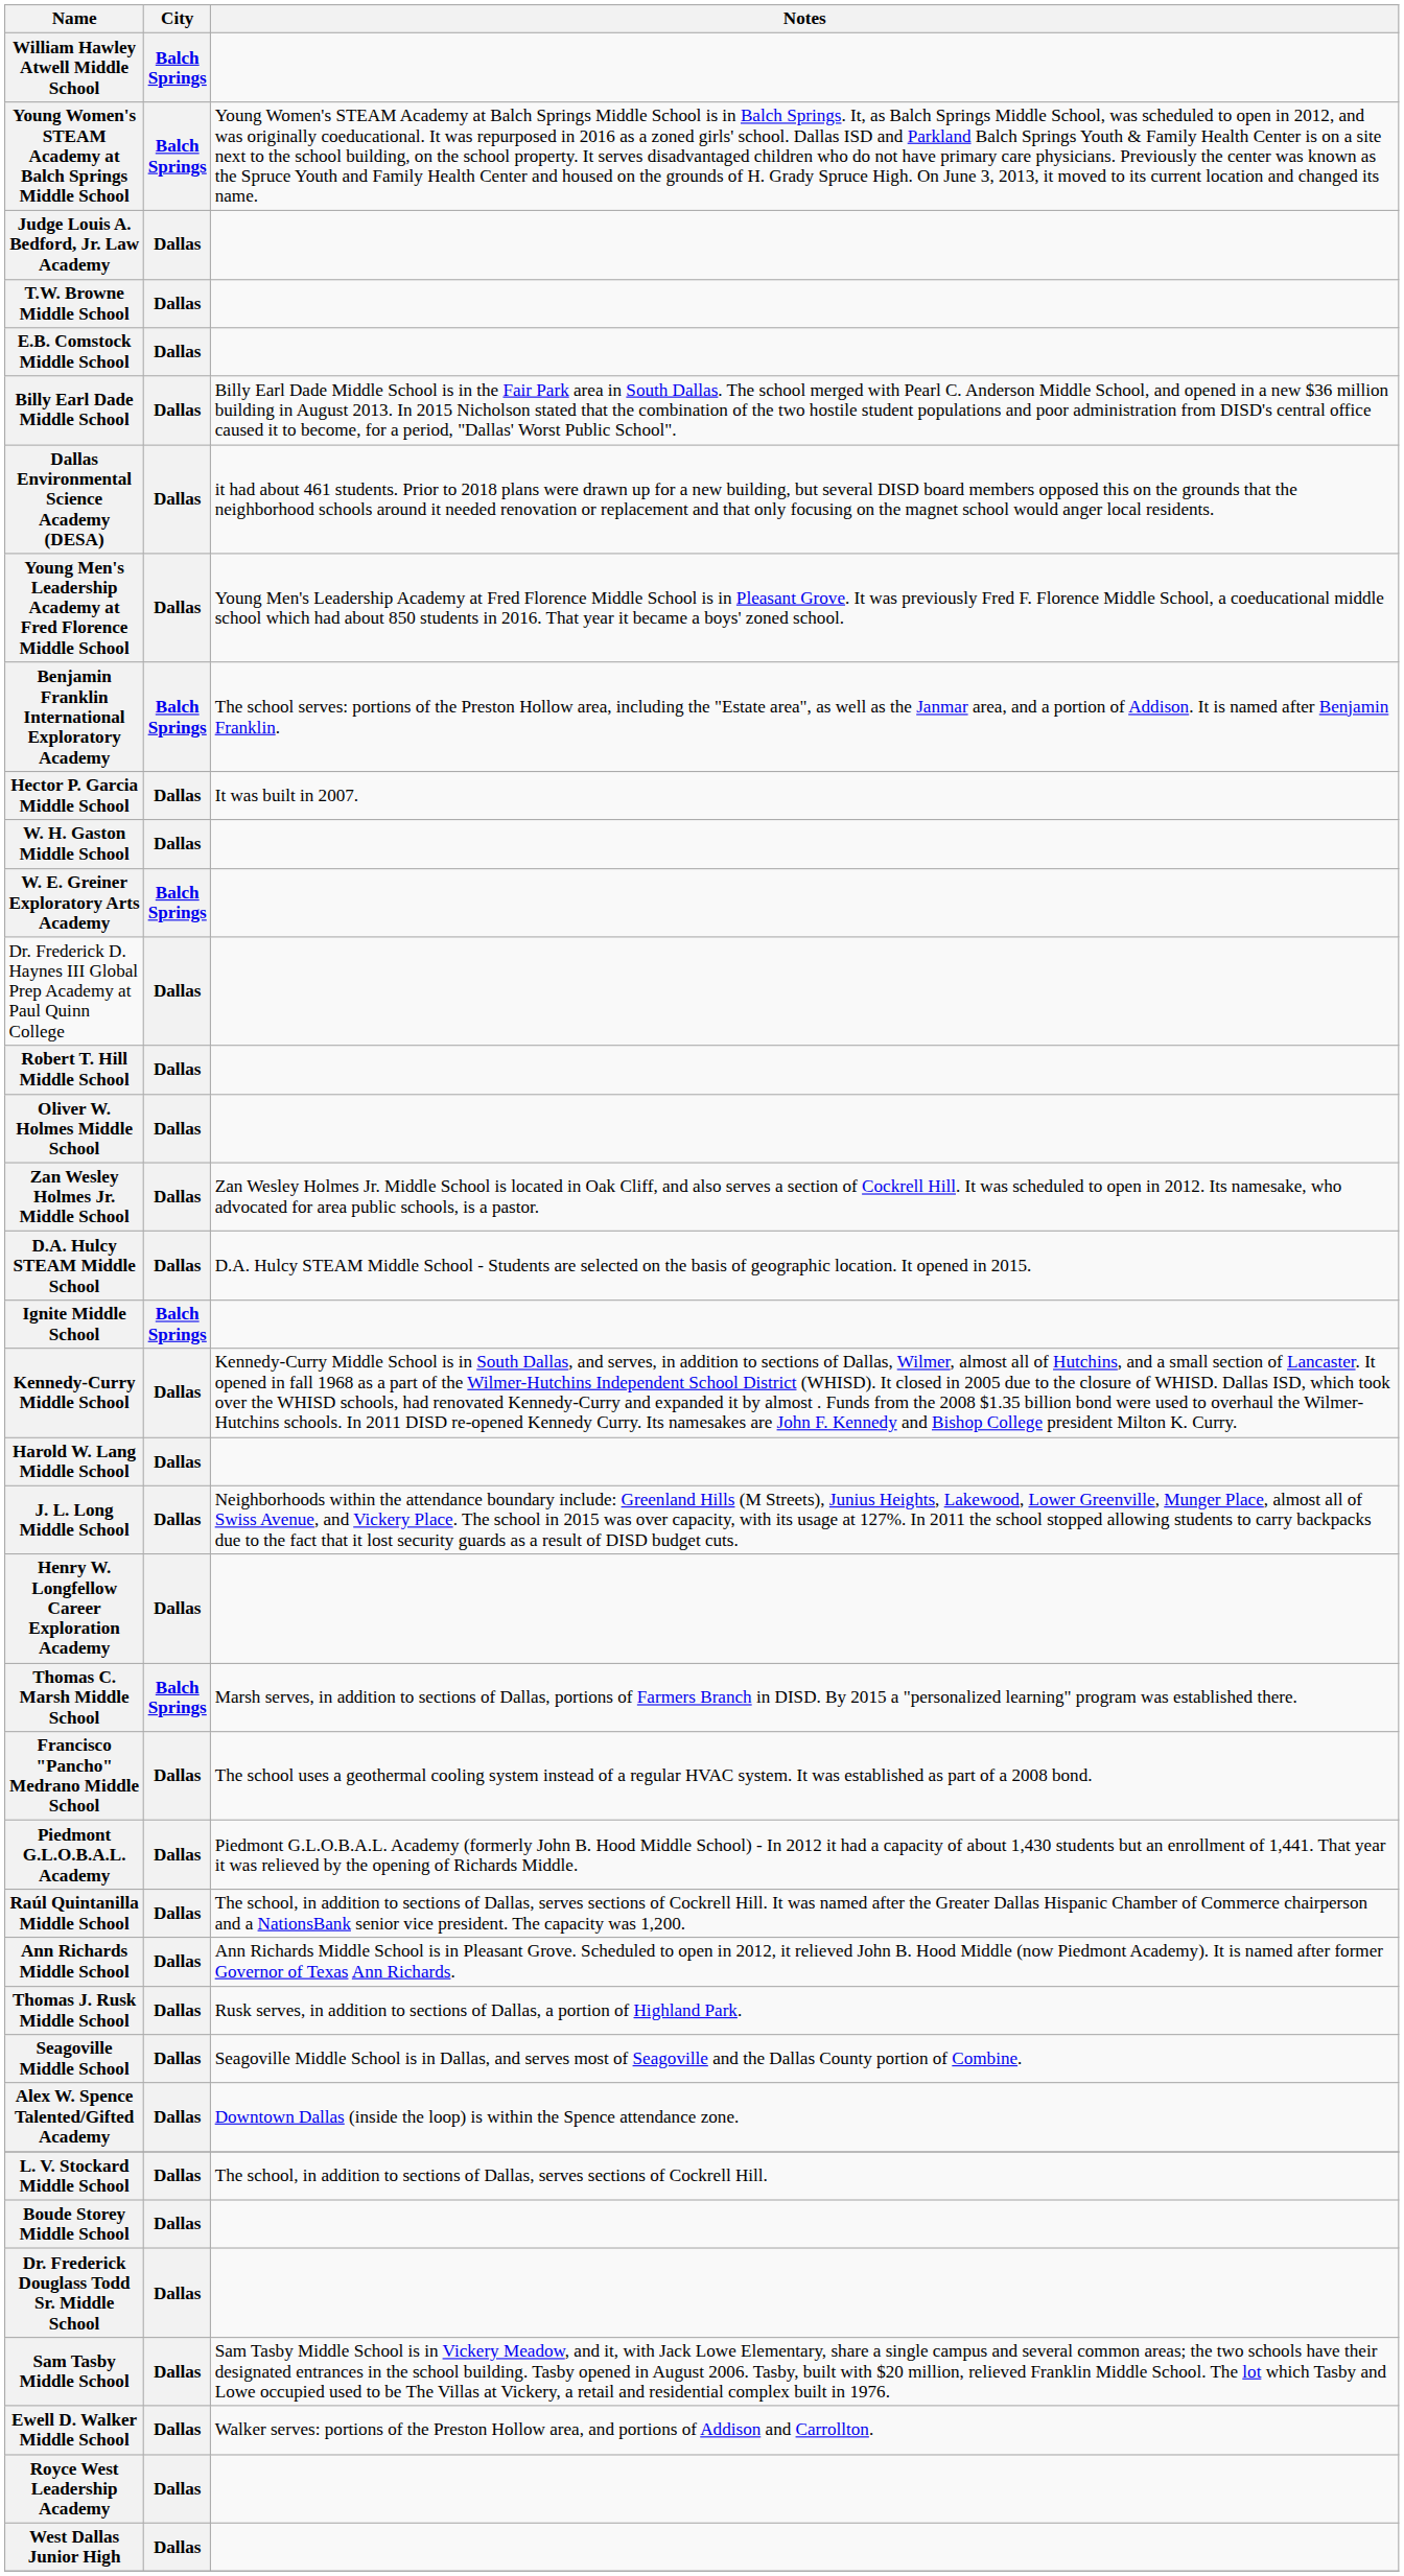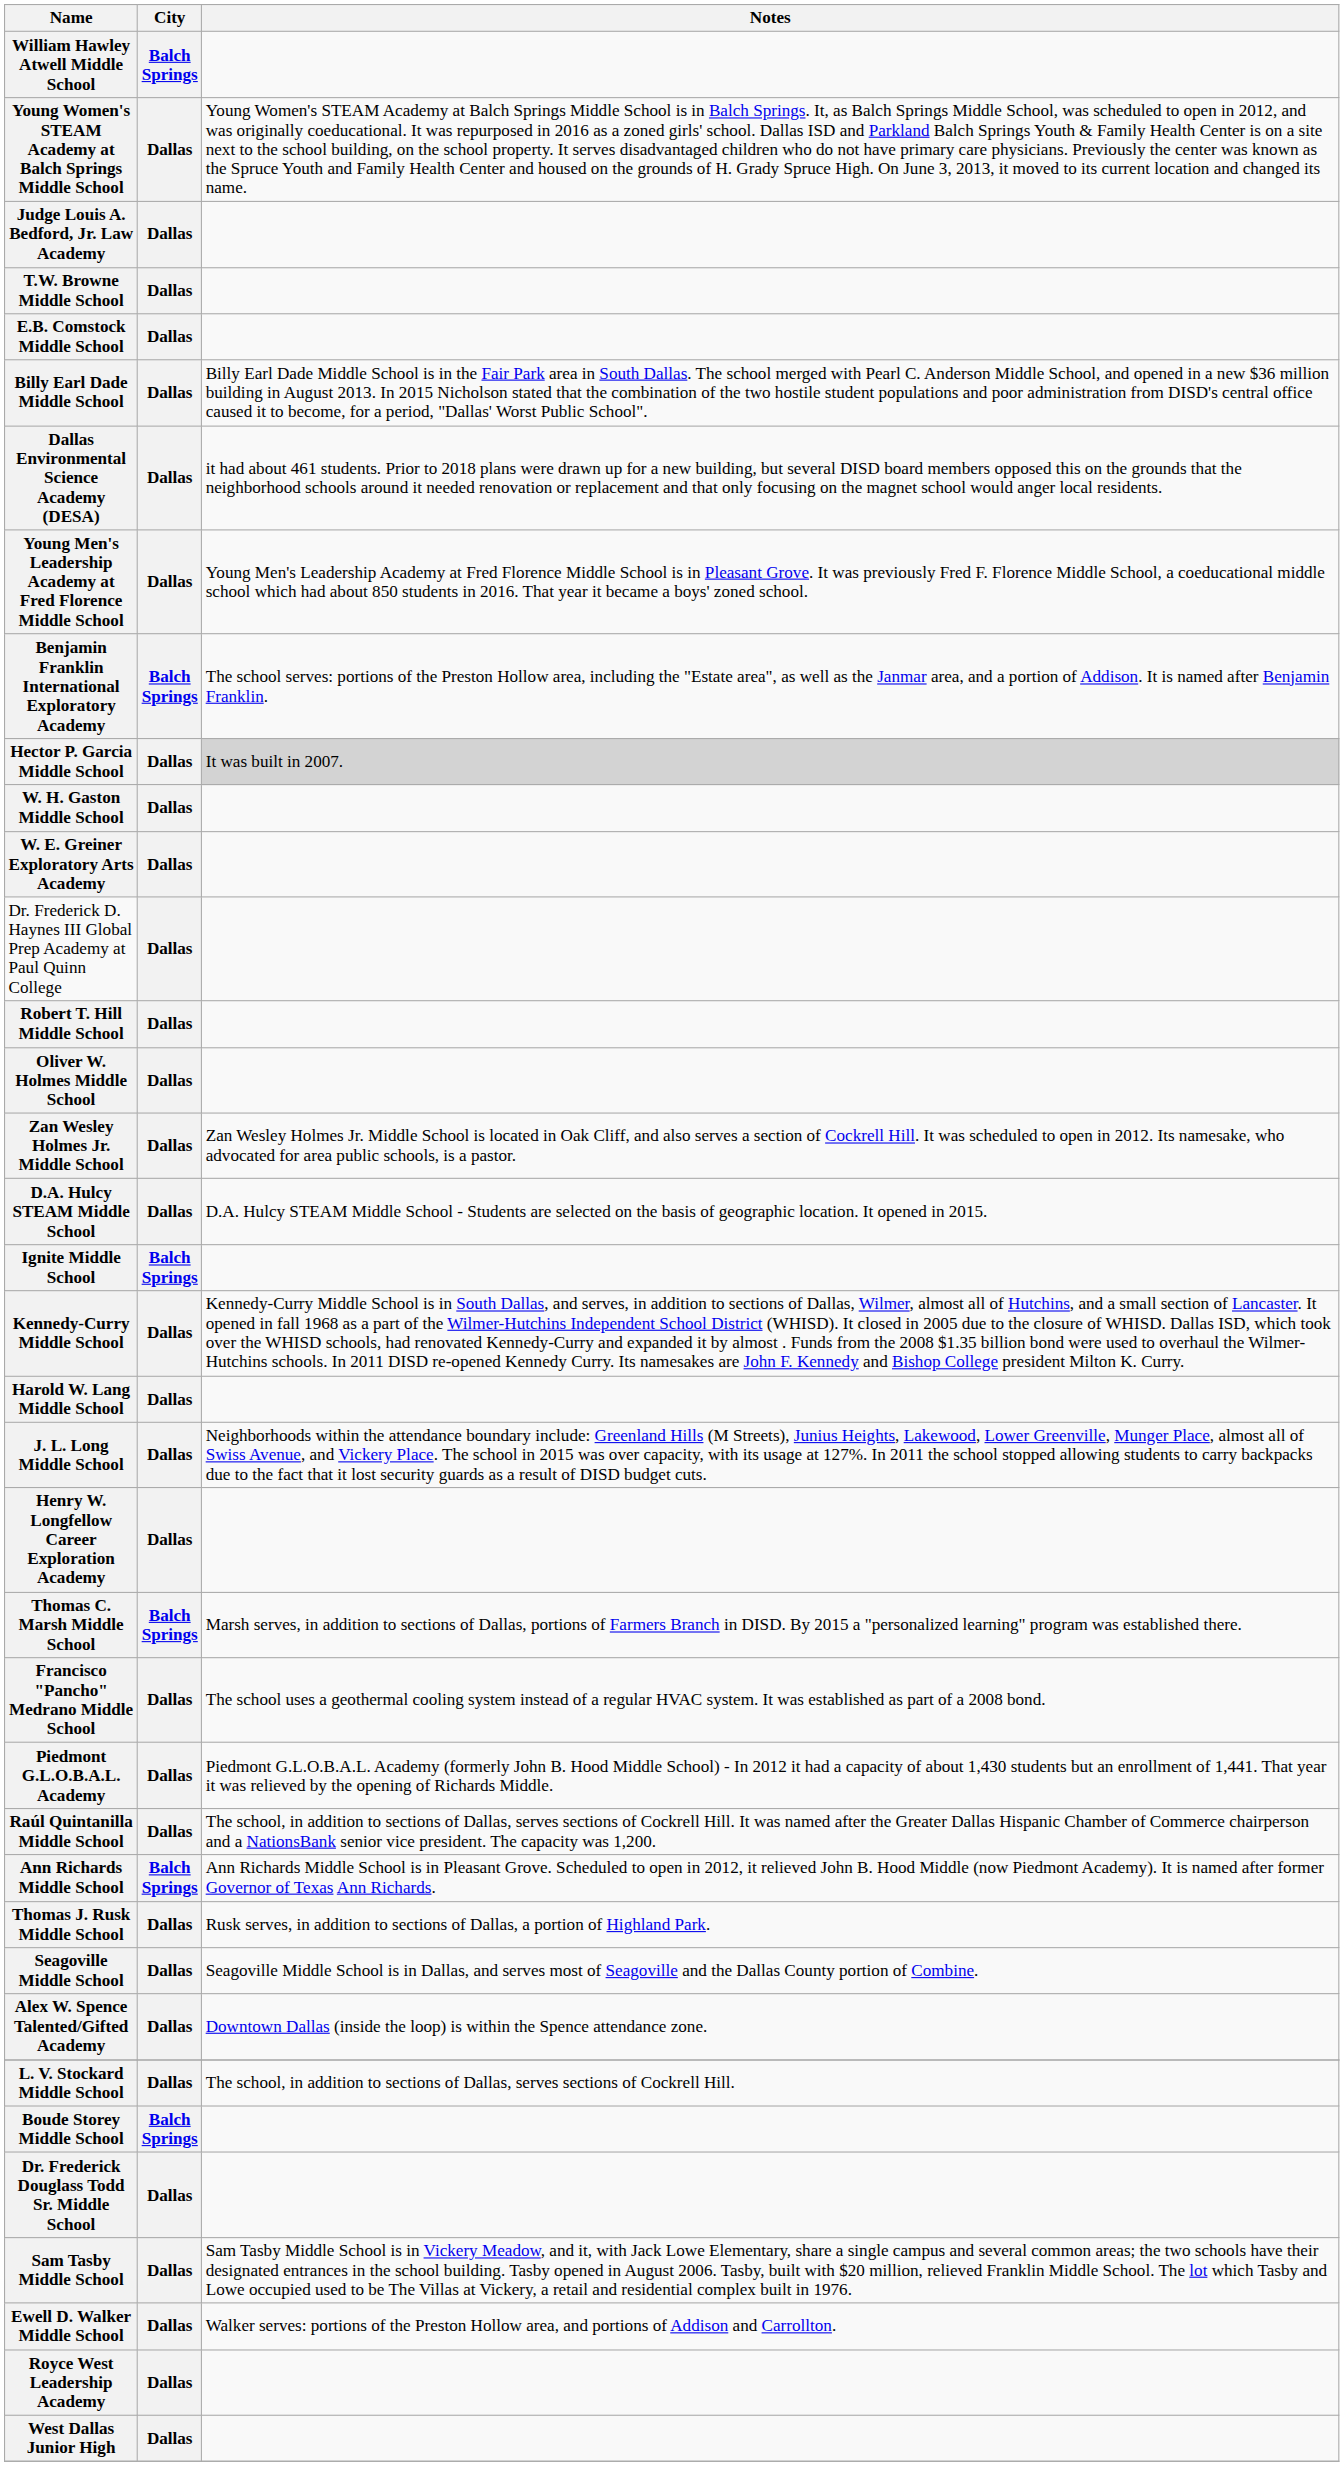Young Women's STEAM Academy at Balch Springs Middle School | City: Balch Springs -> Dallas
Hector P. Garcia Middle School | Notes: no background -> lightgrey background
W. E. Greiner Exploratory Arts Academy | City: Balch Springs -> Dallas
Ann Richards Middle School | City: Dallas -> Balch Springs
Boude Storey Middle School | City: Dallas -> Balch Springs
